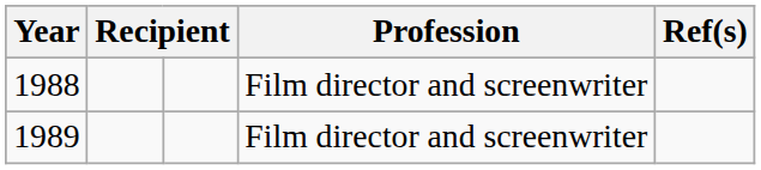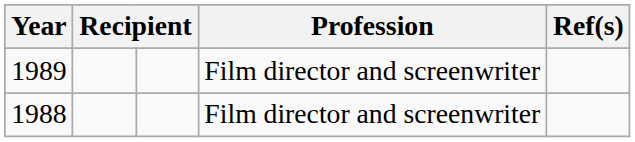rows swapped: 1988 <-> 1989
